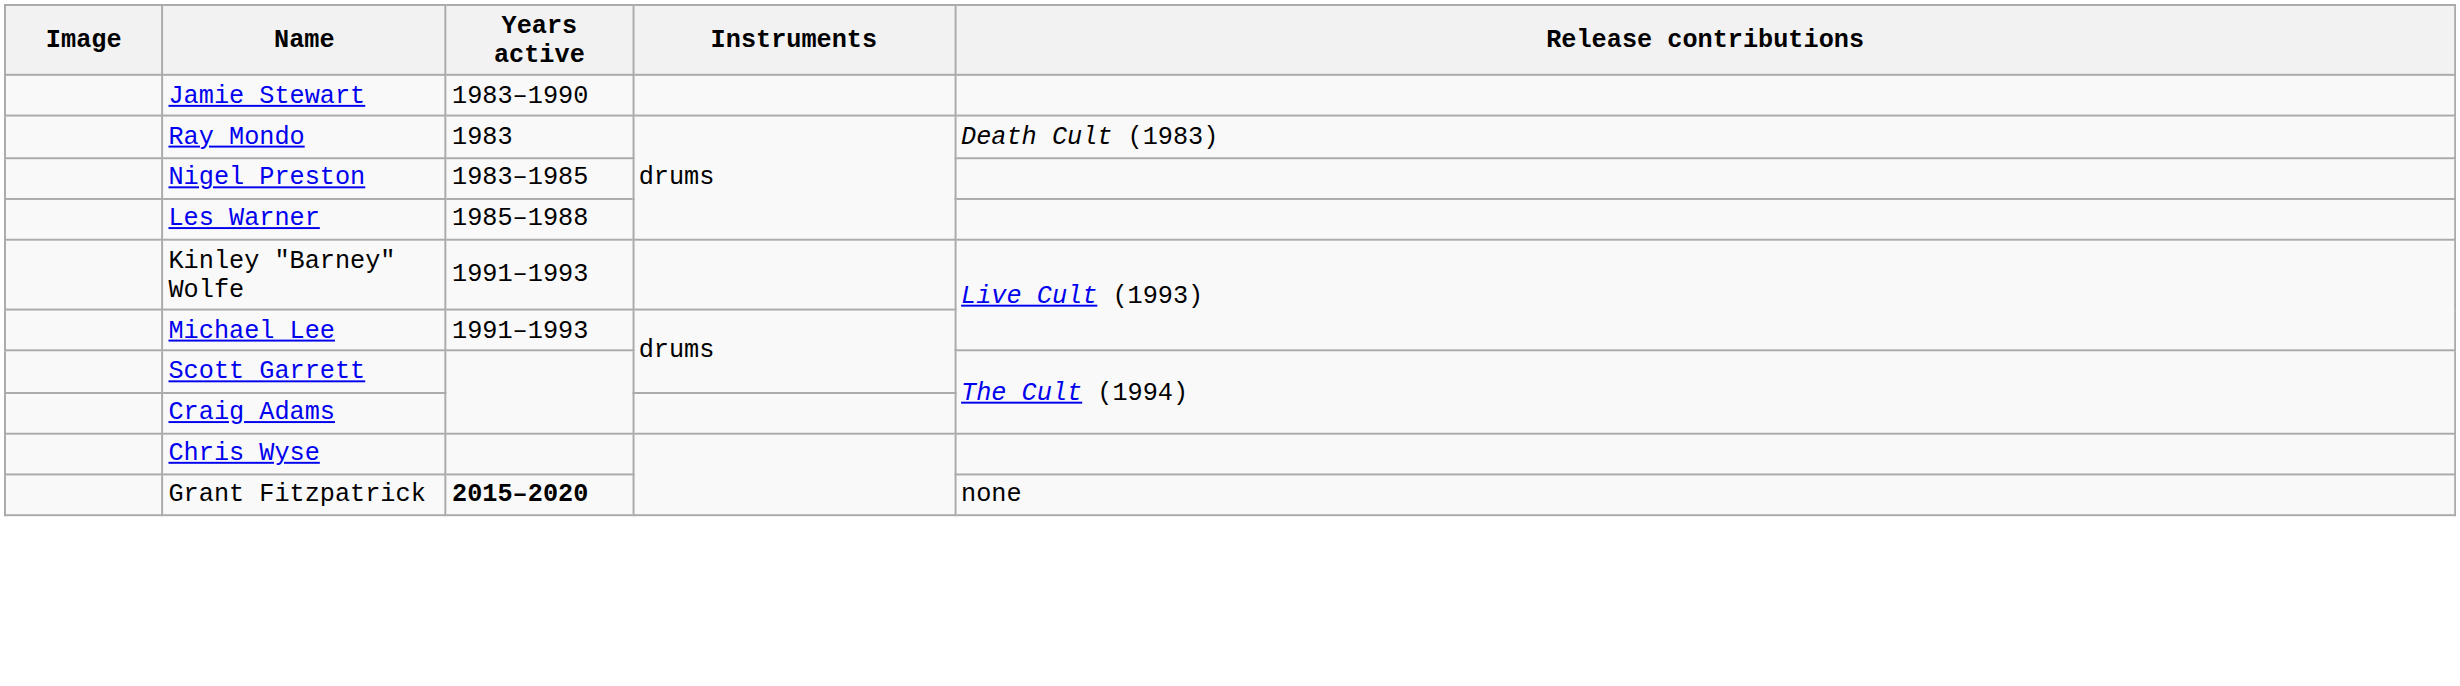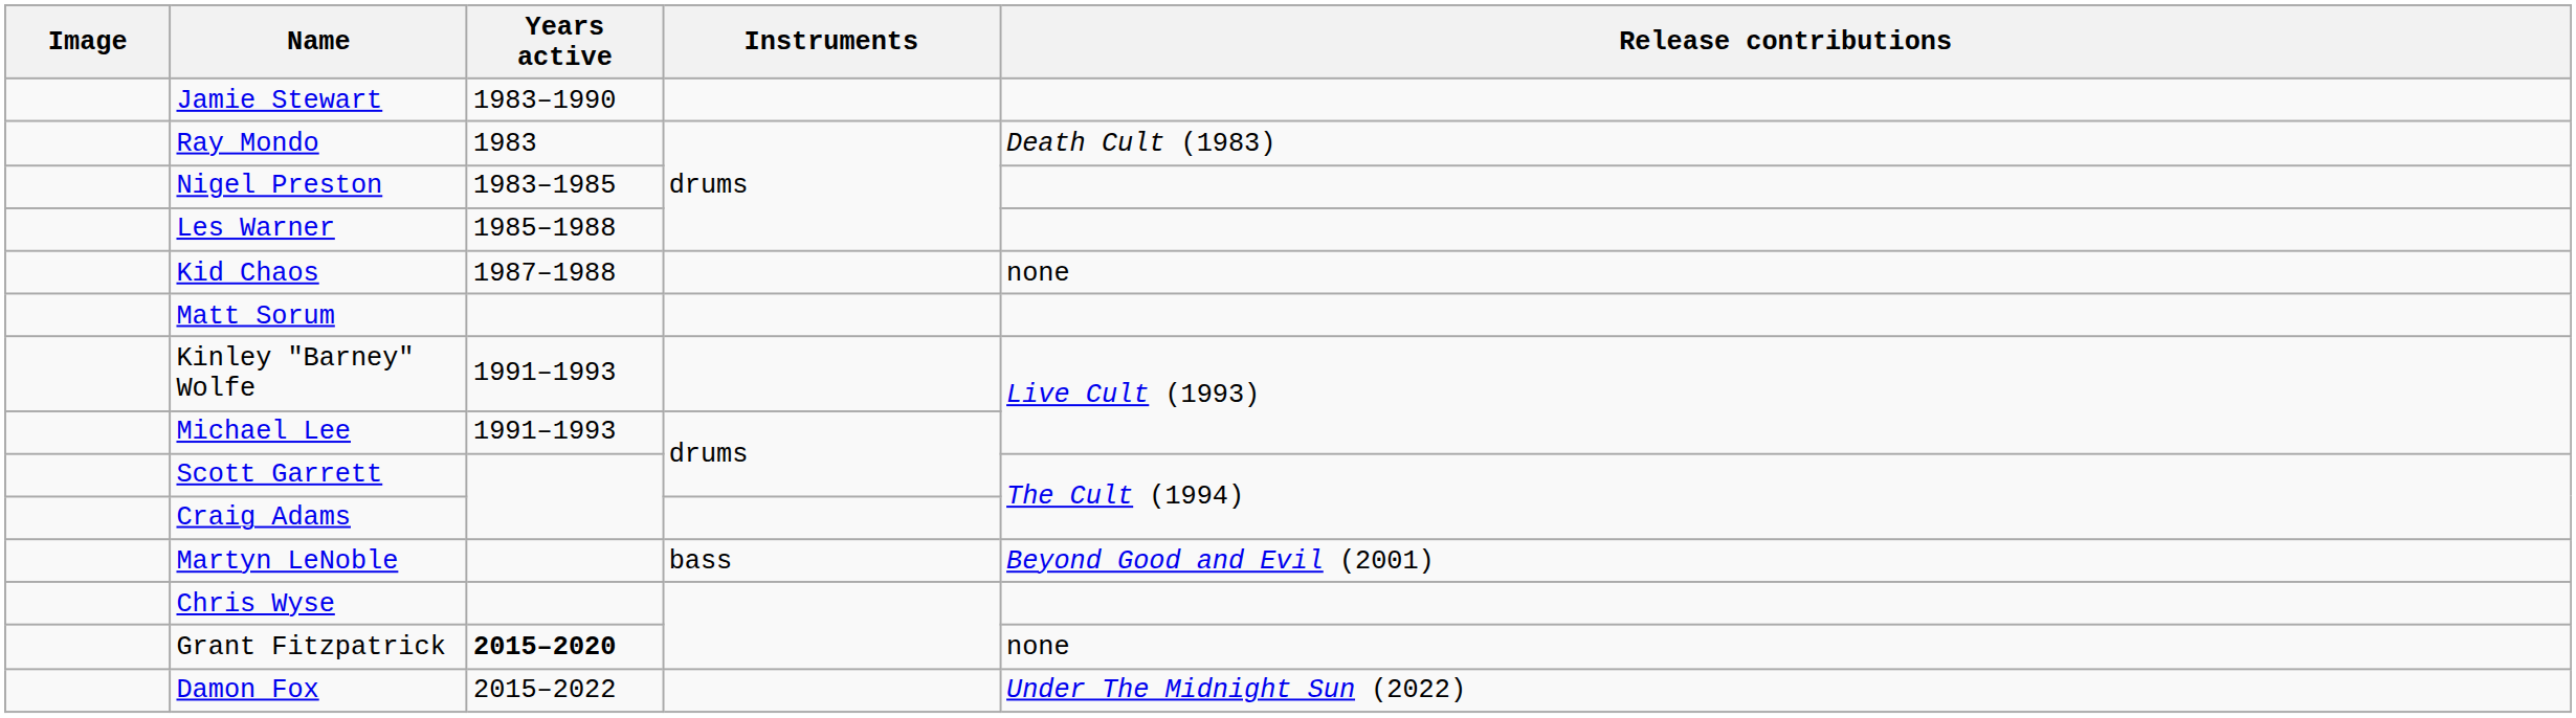+ row: Kid Chaos | 1987–1988 | none
+ row: Matt Sorum
+ row: Martyn LeNoble | bass | Beyond Good and Evil (2001)
+ row: Damon Fox | 2015–2022 | Under The Midnight Sun (2022)
